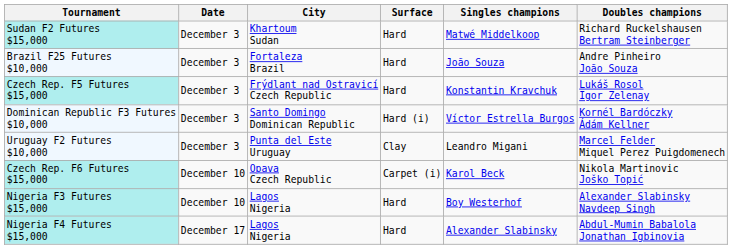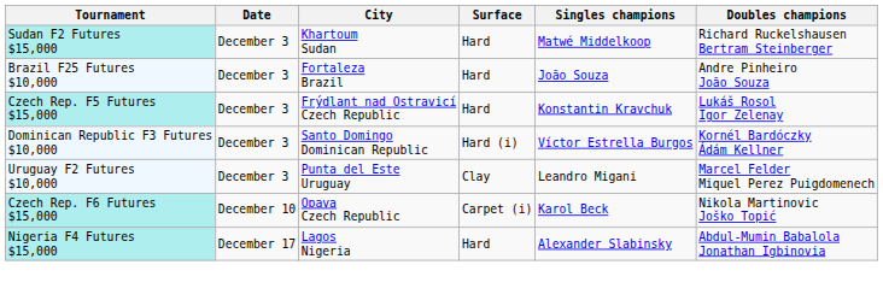- row: Nigeria F3 Futures $15,000 | December 10 | Lagos Nigeria | Hard | Boy Westerhof | Alexander Slabinsky Navdeep Singh
